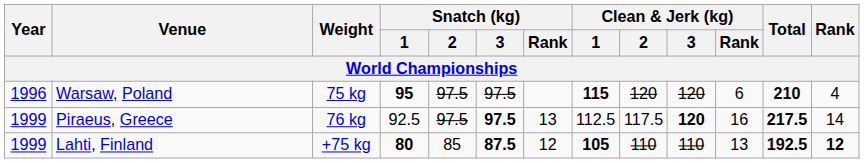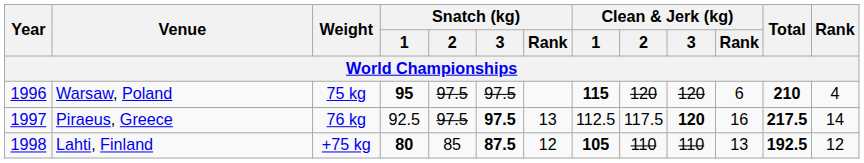Piraeus, Greece | Year: 1999 -> 1997
Lahti, Finland | Year: 1999 -> 1998
Lahti, Finland | Rank: bold -> normal
